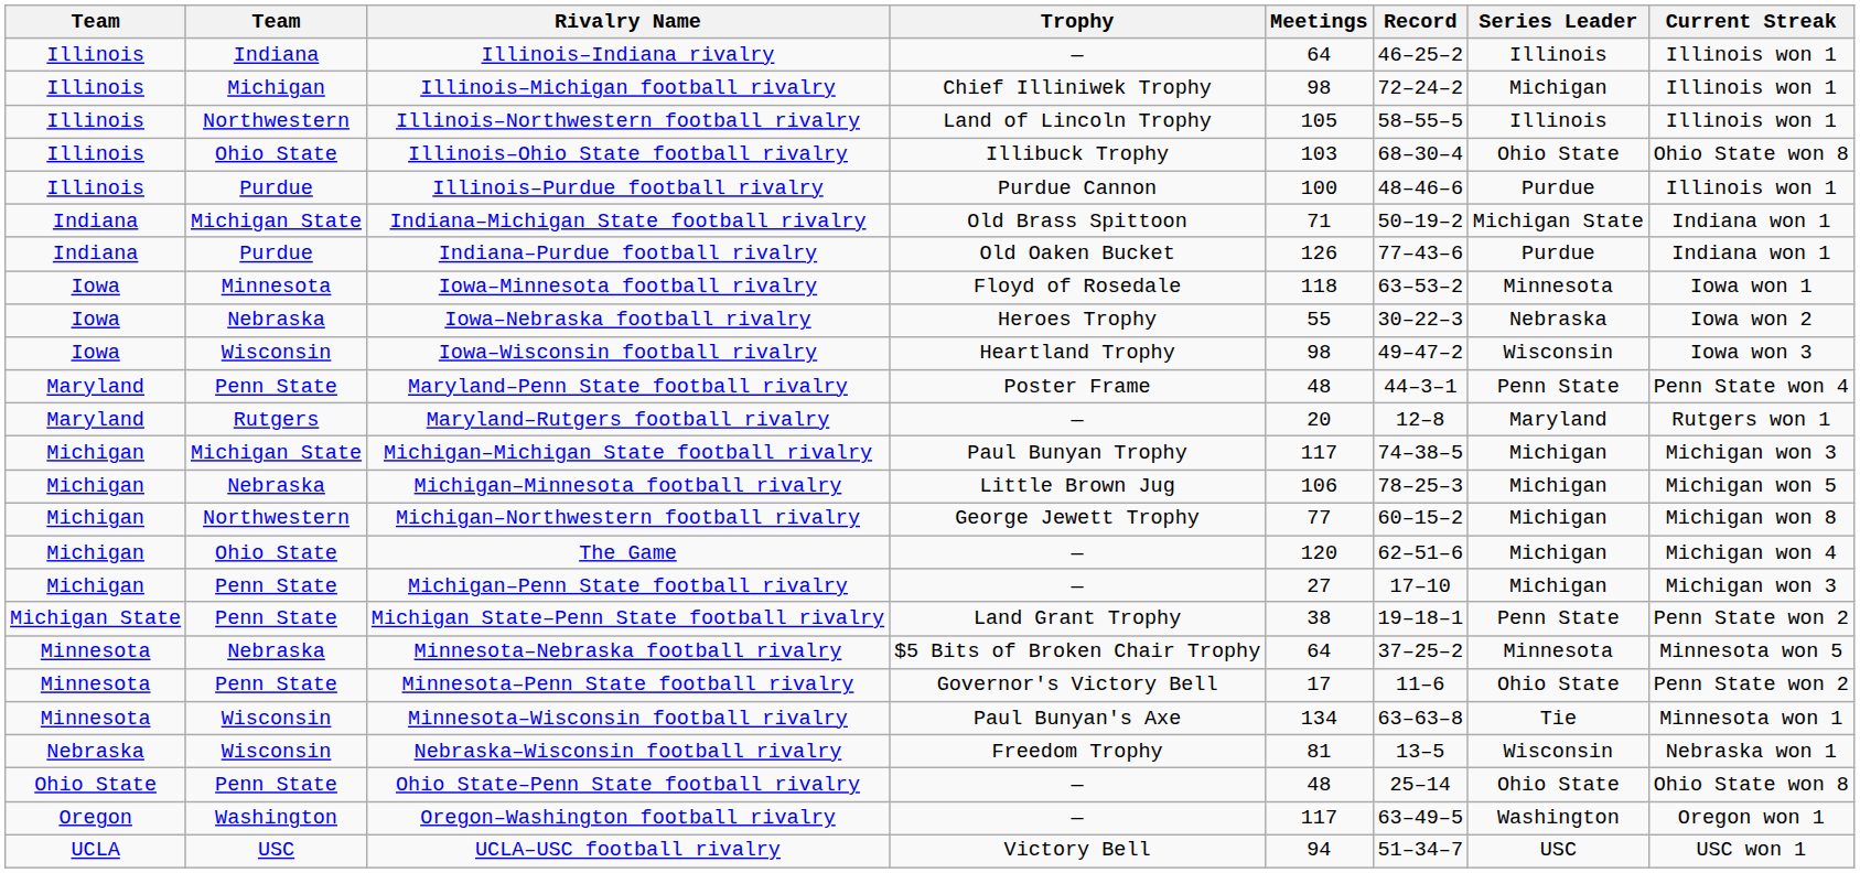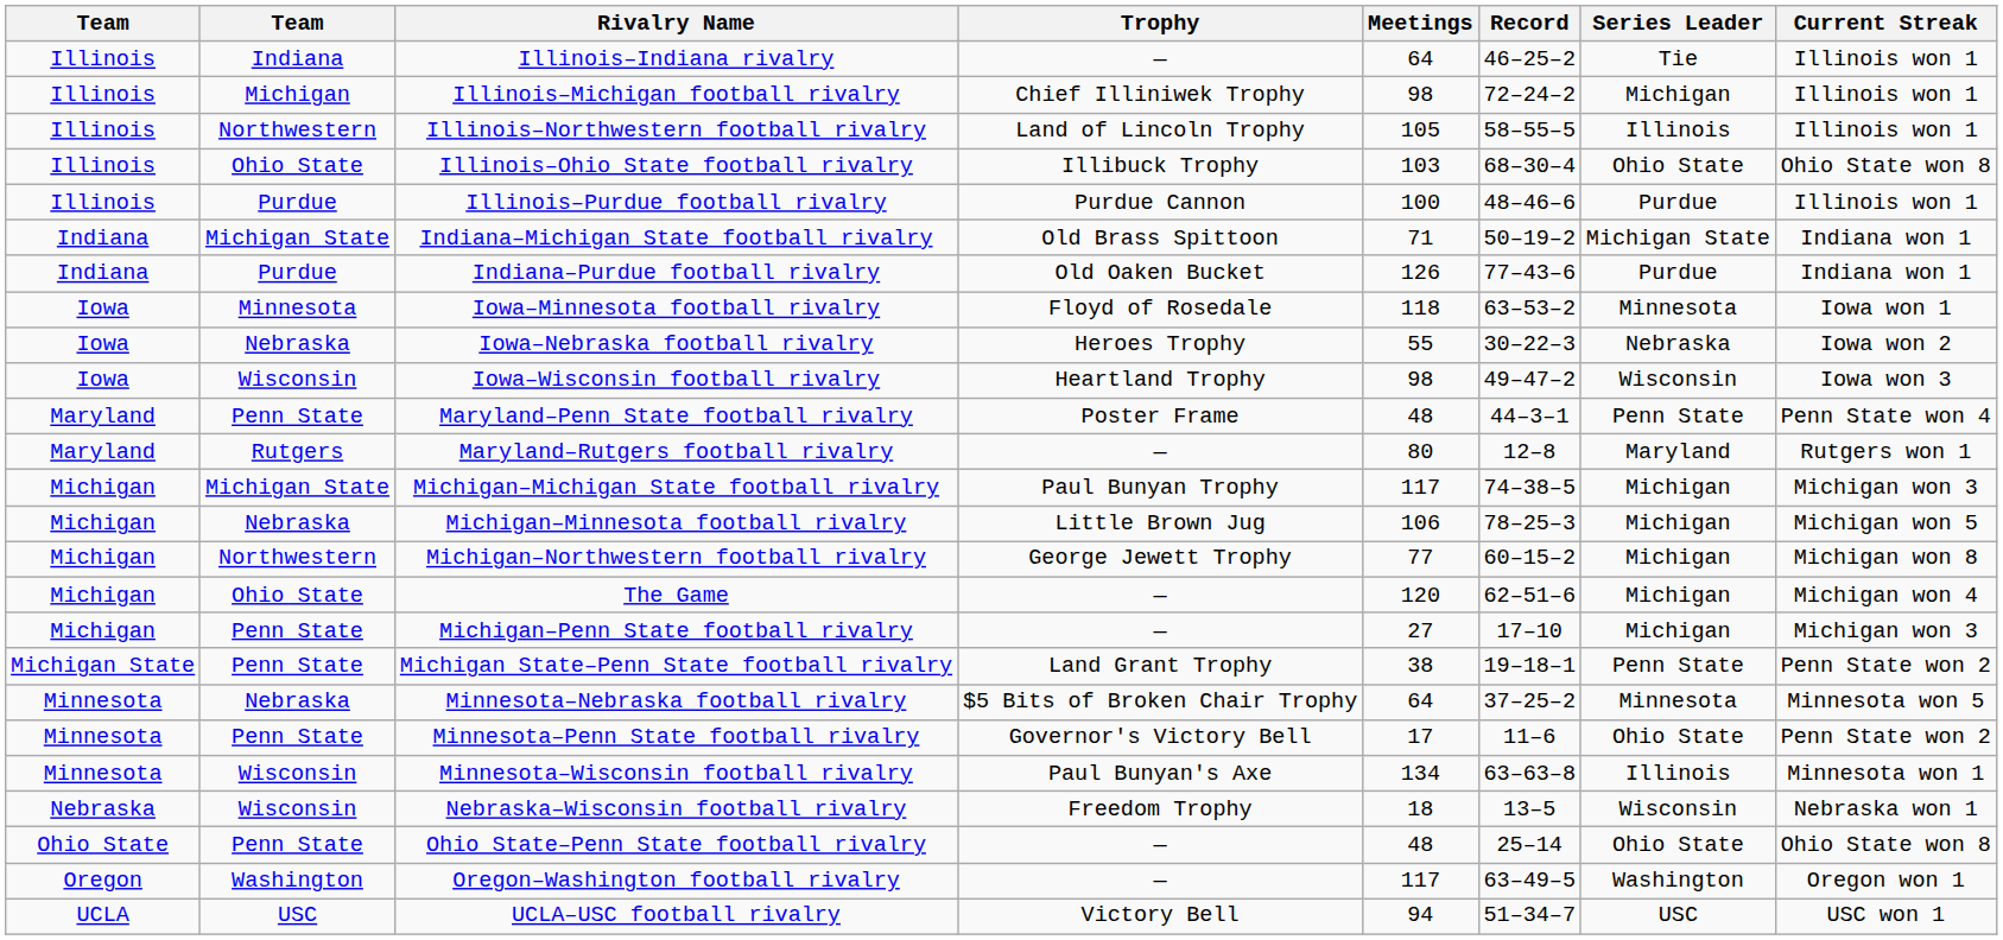Illinois–Indiana rivalry | Series Leader: Illinois -> Tie
Maryland–Rutgers football rivalry | Meetings: 20 -> 80
Minnesota–Wisconsin football rivalry | Series Leader: Tie -> Illinois
Nebraska–Wisconsin football rivalry | Meetings: 81 -> 18
